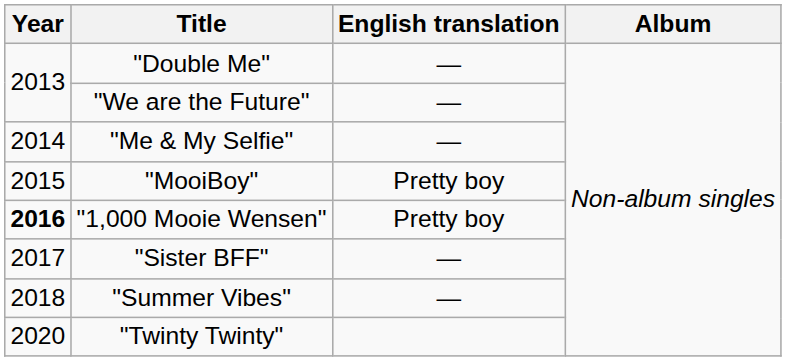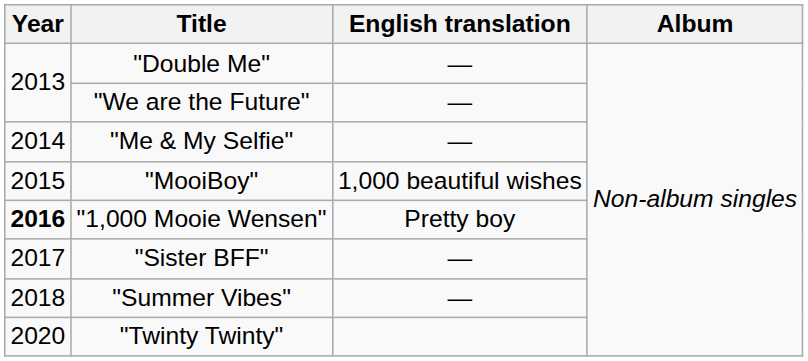"MooiBoy" | English translation: Pretty boy -> 1,000 beautiful wishes
